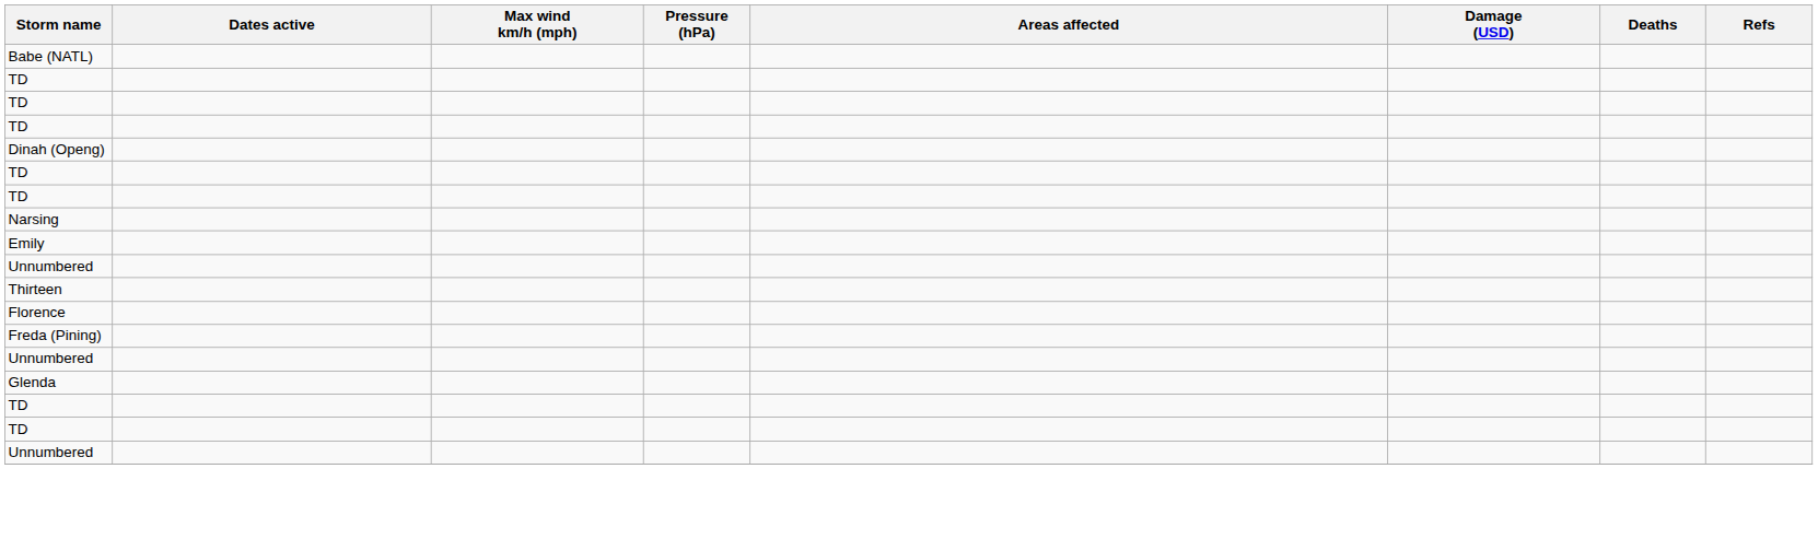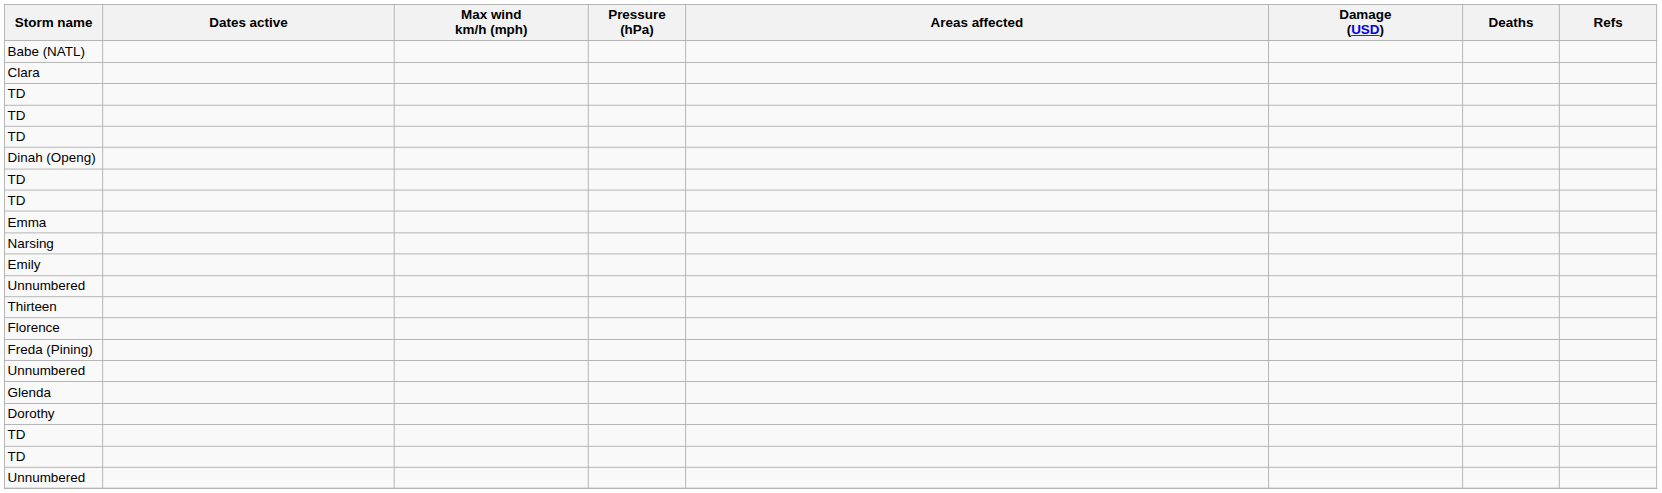+ row: Clara
+ row: Emma
+ row: Dorothy
